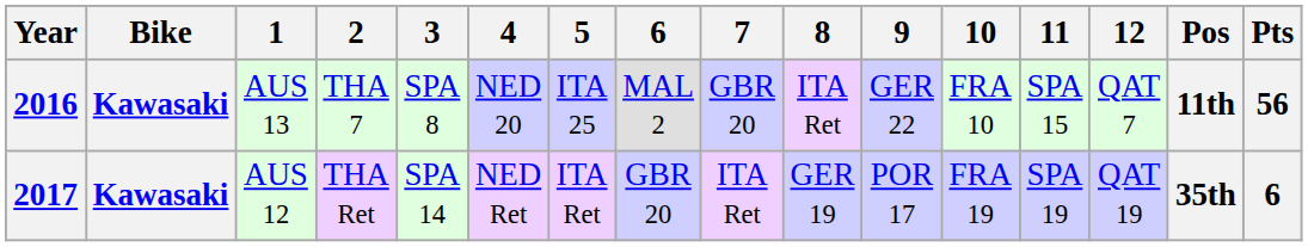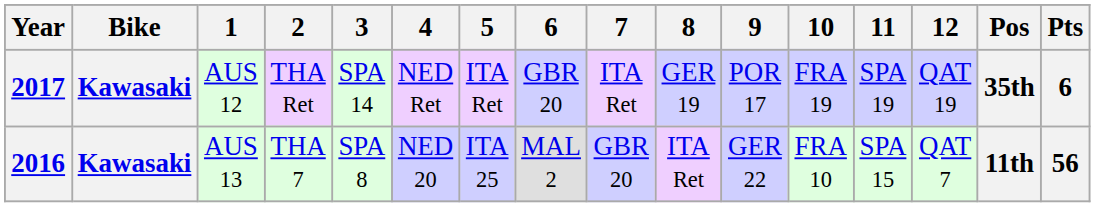rows swapped: 2016 <-> 2017
